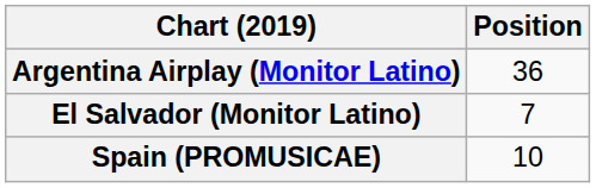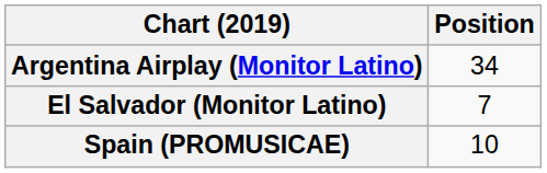Argentina Airplay (Monitor Latino) | Position: 36 -> 34
